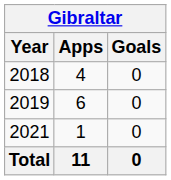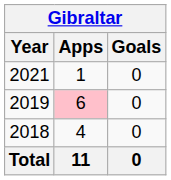rows swapped: 2018 <-> 2021
2019 | Apps: no background -> pink background
